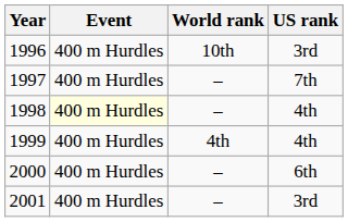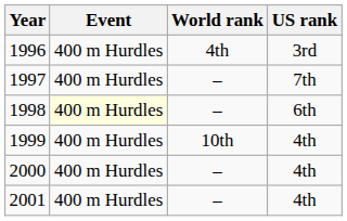1996 | World rank: 10th -> 4th
1998 | US rank: 4th -> 6th
1999 | World rank: 4th -> 10th
2000 | US rank: 6th -> 4th
2001 | US rank: 3rd -> 4th
